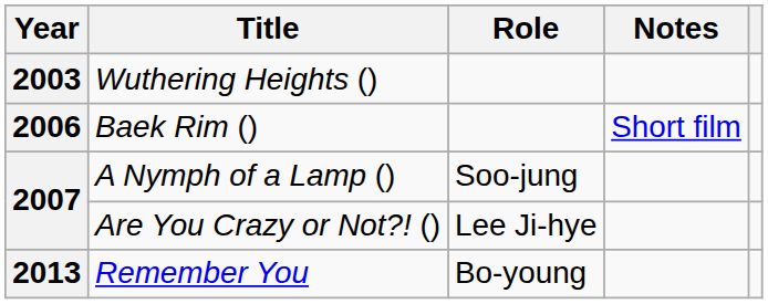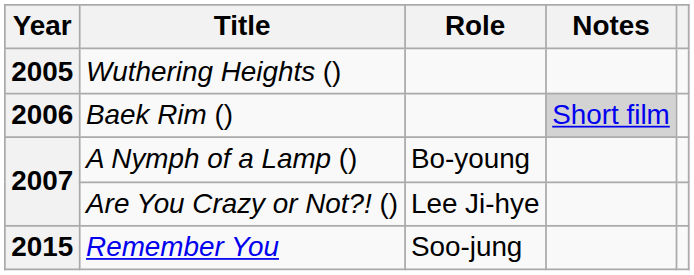Wuthering Heights () | Year: 2003 -> 2005
Baek Rim () | Notes: no background -> lightgrey background
A Nymph of a Lamp () | Role: Soo-jung -> Bo-young
Remember You | Year: 2013 -> 2015
Remember You | Role: Bo-young -> Soo-jung
